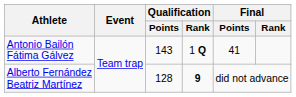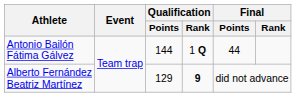Antonio Bailón Fátima Gálvez | Qualification / Points: 143 -> 144
Antonio Bailón Fátima Gálvez | Final / Points: 41 -> 44
Alberto Fernández Beatriz Martínez | Qualification / Points: 128 -> 129
